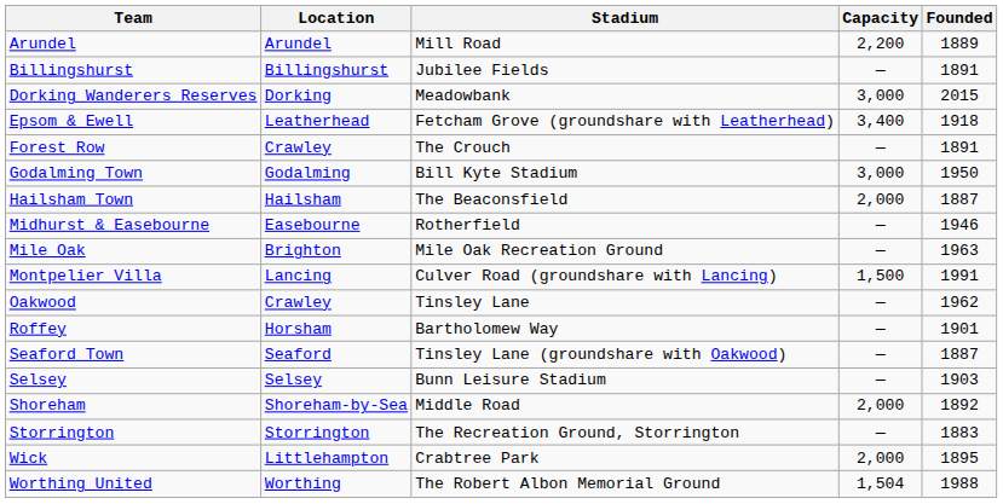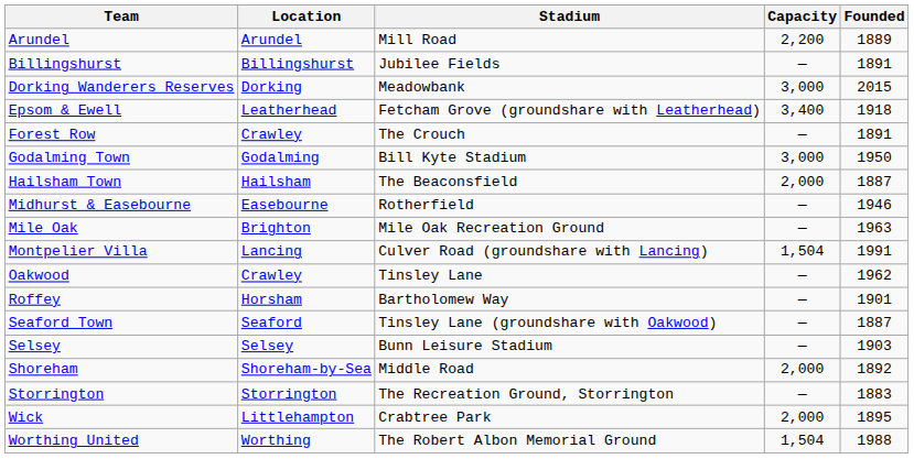Montpelier Villa | Capacity: 1,500 -> 1,504
